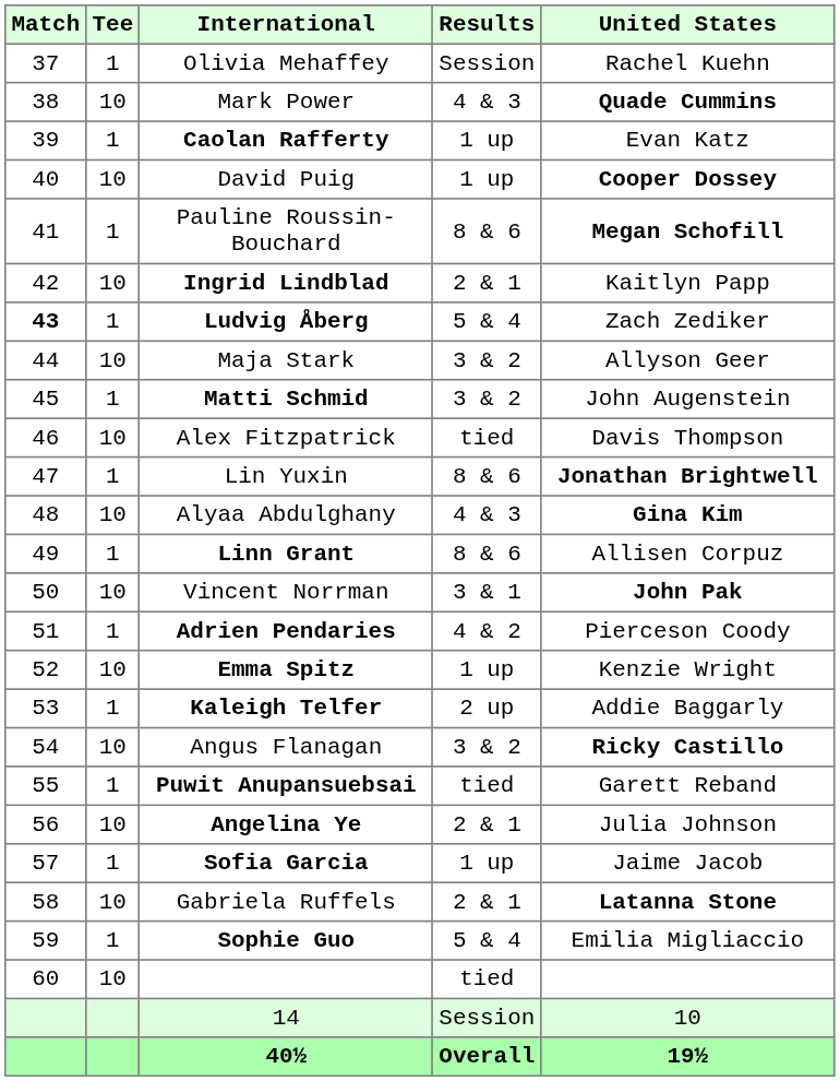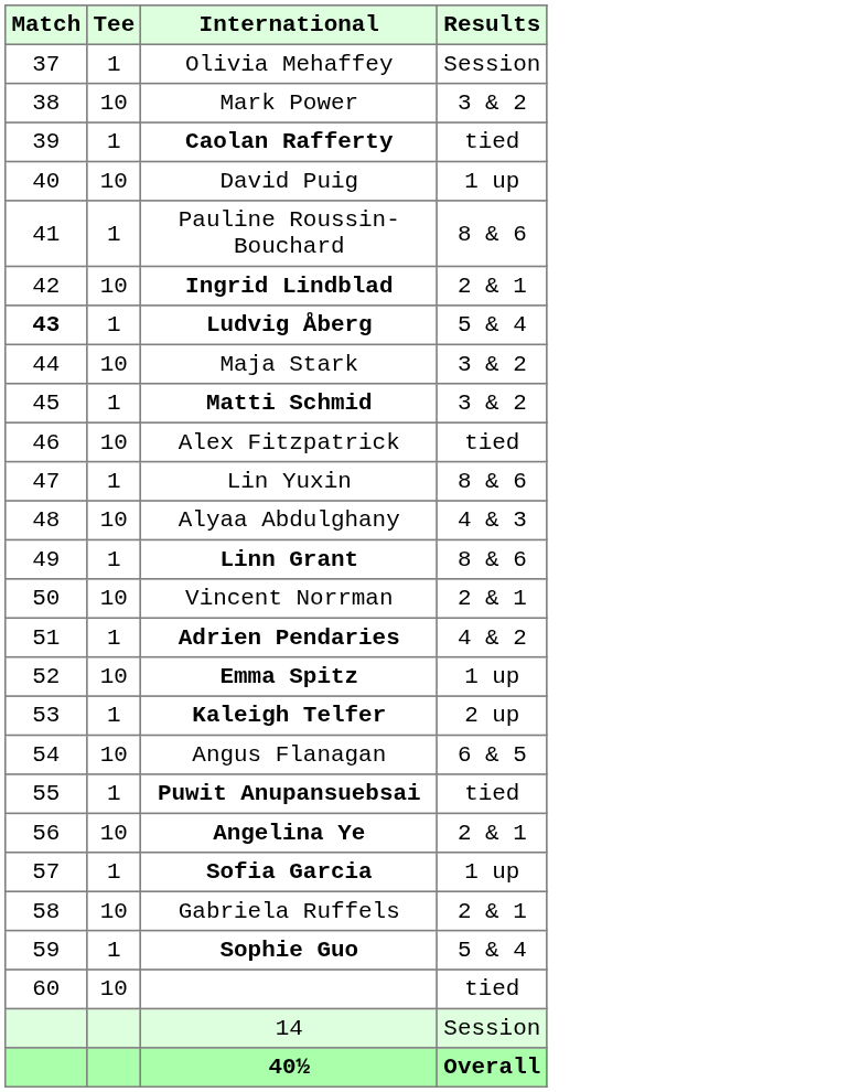- column: United States | Rachel Kuehn | Quade Cummins | Evan Katz | Cooper Dossey | Megan Schofill | Kaitlyn Papp | Zach Zediker | Allyson Geer | John Augenstein | Davis Thompson | Jonathan Brightwell | Gina Kim | Allisen Corpuz | John Pak | Pierceson Coody | Kenzie Wright | Addie Baggarly | Ricky Castillo | Garett Reband | Julia Johnson | Jaime Jacob | Latanna Stone | Emilia Migliaccio | 10 | 19½
Mark Power | Results: 4 & 3 -> 3 & 2
Caolan Rafferty | Results: 1 up -> tied
Vincent Norrman | Results: 3 & 1 -> 2 & 1
Angus Flanagan | Results: 3 & 2 -> 6 & 5
